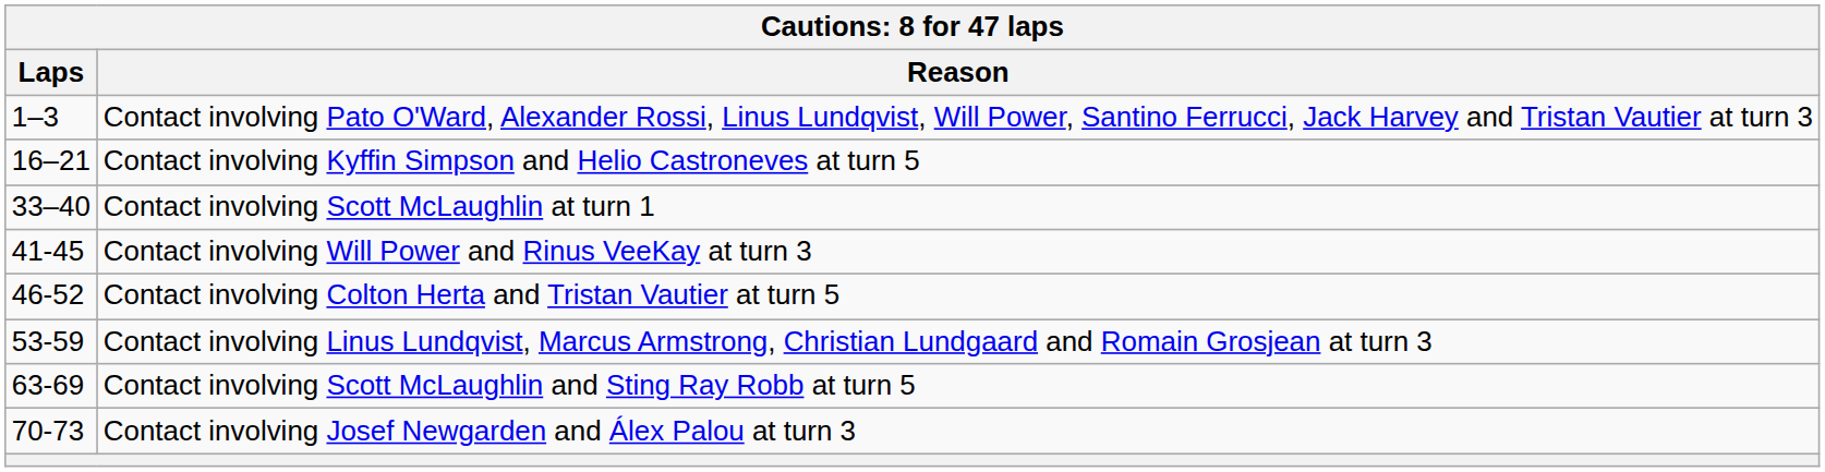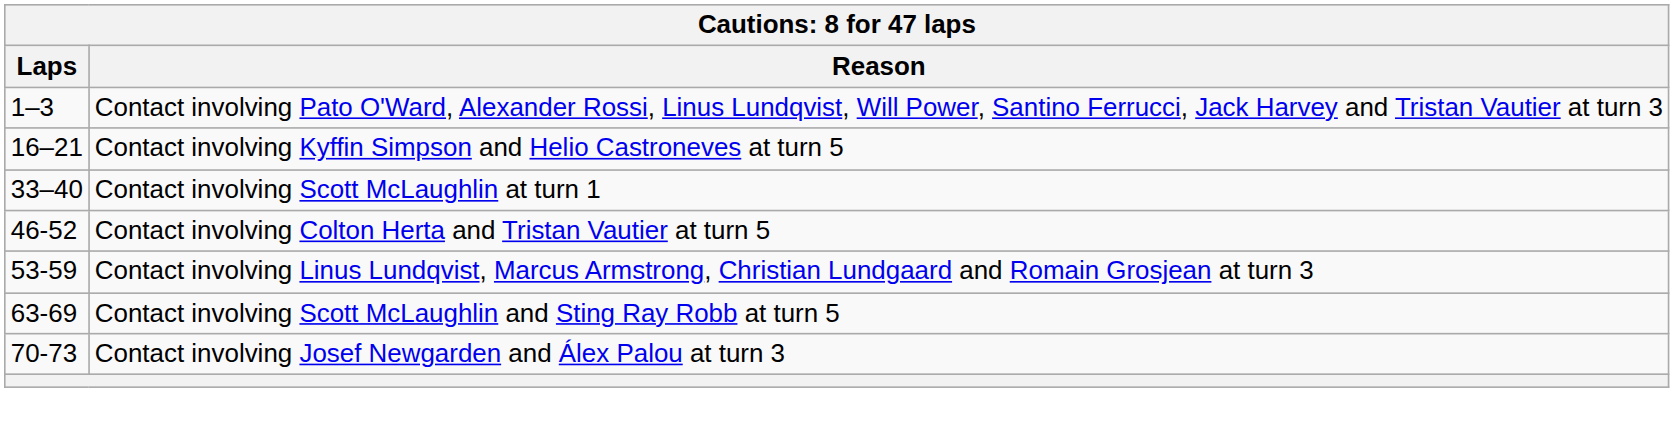- row: 41-45 | Contact involving Will Power and Rinus VeeKay at turn 3
